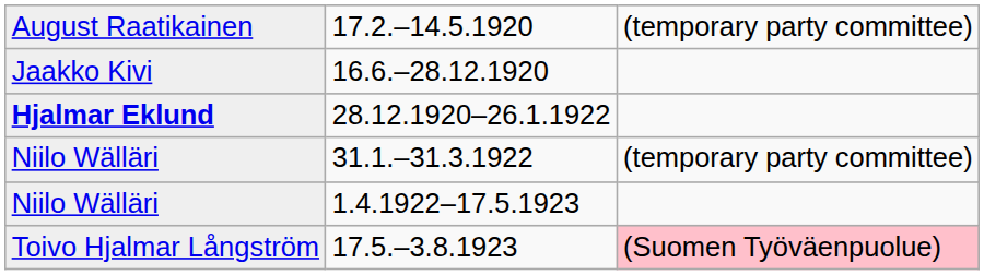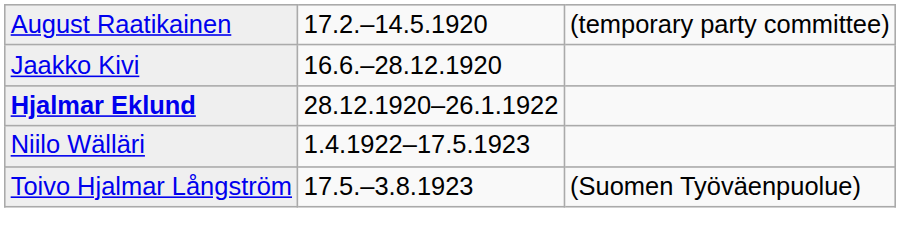- row: Niilo Wälläri | 31.1.–31.3.1922 | (temporary party committee)
17.5.–3.8.1923 | column 3: pink background -> no background
